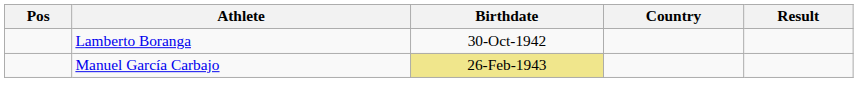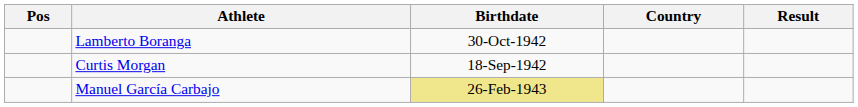+ row: Curtis Morgan | 18-Sep-1942
